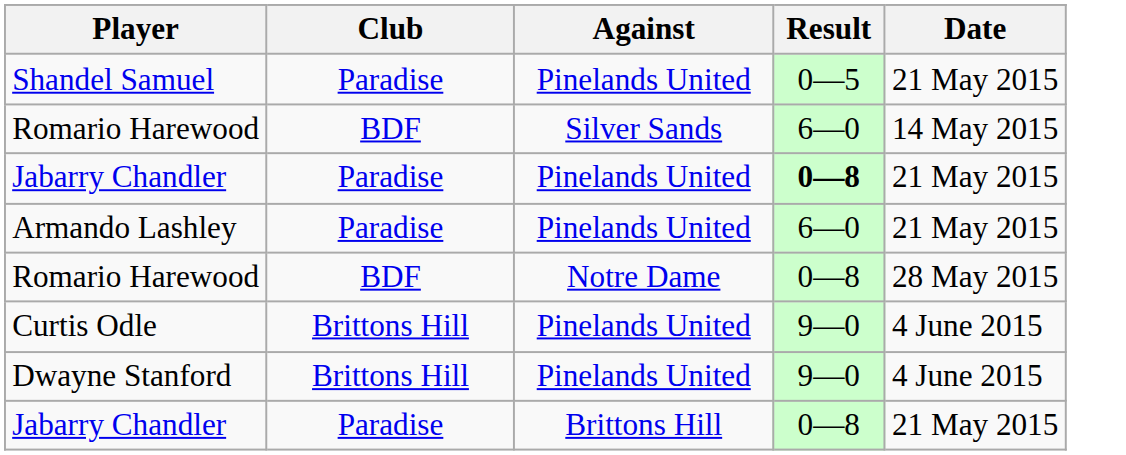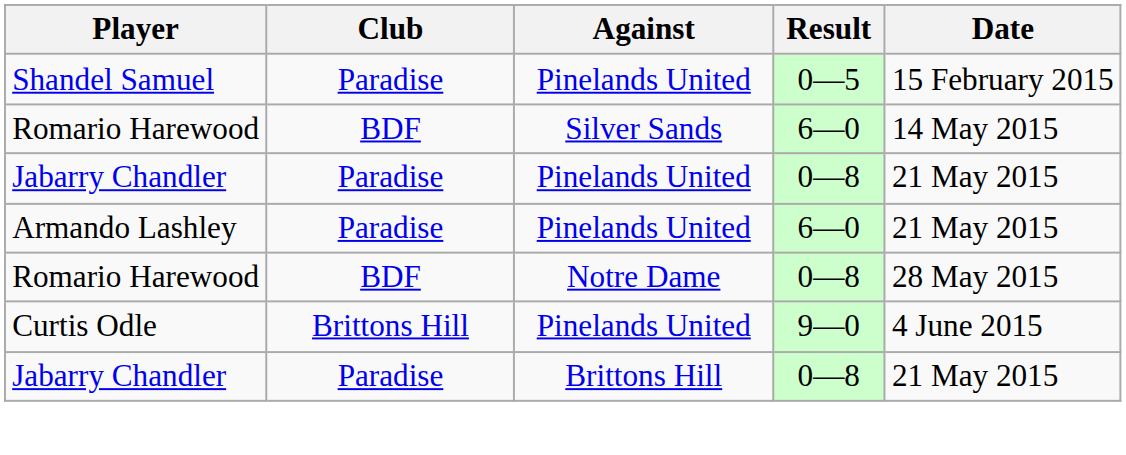Shandel Samuel | Date: 21 May 2015 -> 15 February 2015
Jabarry Chandler / Pinelands United | Result: bold -> normal
- row: Dwayne Stanford | Brittons Hill | Pinelands United | 9—0 | 4 June 2015
